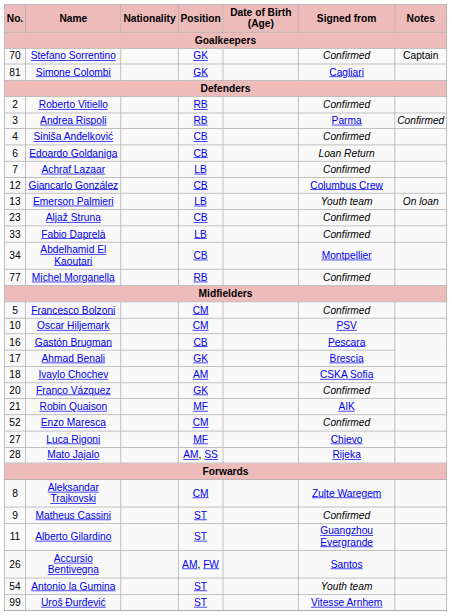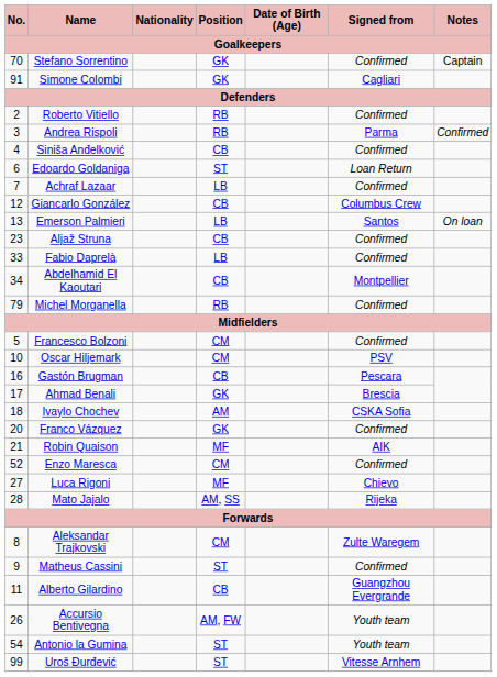Simone Colombi | No.: 81 -> 91
Edoardo Goldaniga | Position: CB -> ST
Emerson Palmieri | Signed from: Youth team -> Santos
Michel Morganella | No.: 77 -> 79
Alberto Gilardino | Position: ST -> CB
Accursio Bentivegna | Signed from: Santos -> Youth team
